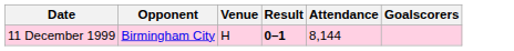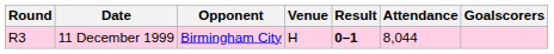+ column: Round | R3
11 December 1999 | Attendance: 8,144 -> 8,044
